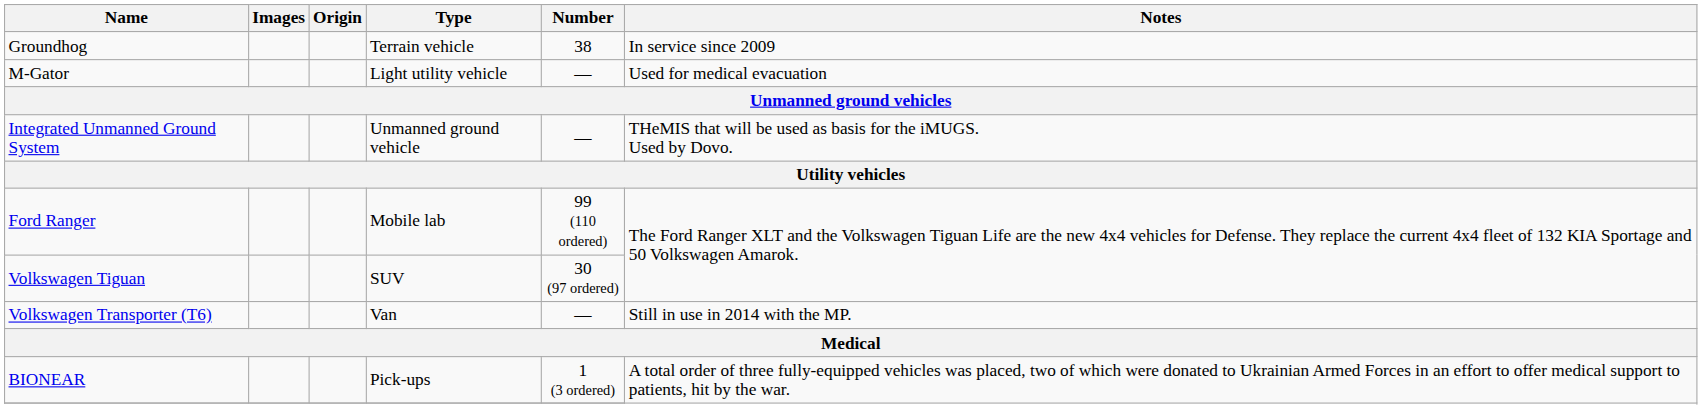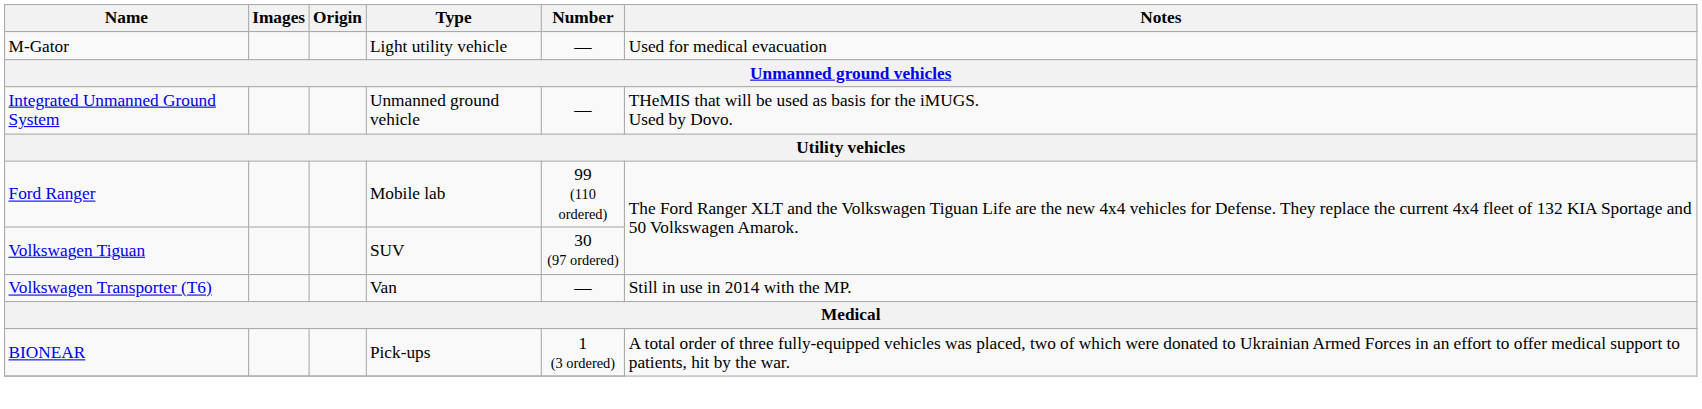- row: Groundhog | Terrain vehicle | 38 | In service since 2009
